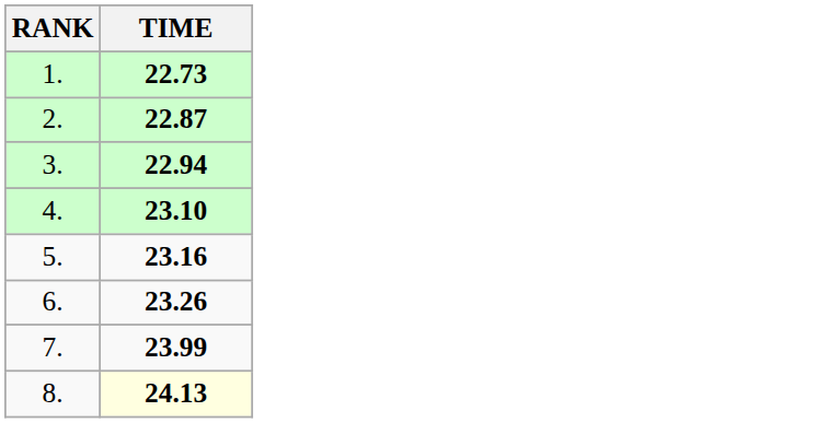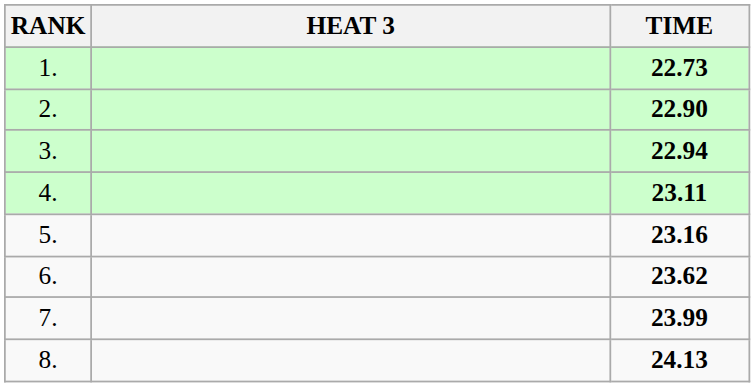+ column: HEAT 3
2. | TIME: 22.87 -> 22.90
4. | TIME: 23.10 -> 23.11
6. | TIME: 23.26 -> 23.62
8. | TIME: lightyellow background -> no background
